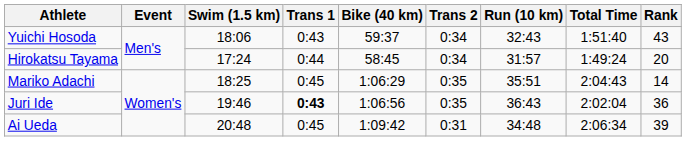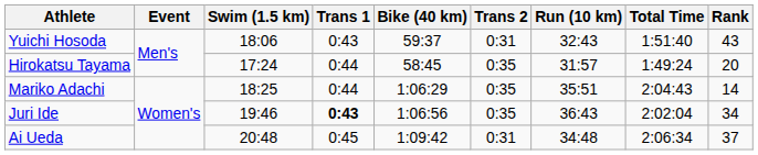Yuichi Hosoda | Trans 2: 0:34 -> 0:31
Hirokatsu Tayama | Trans 2: 0:34 -> 0:35
Mariko Adachi | Trans 1: 0:45 -> 0:44
Juri Ide | Rank: 36 -> 34
Ai Ueda | Rank: 39 -> 37
